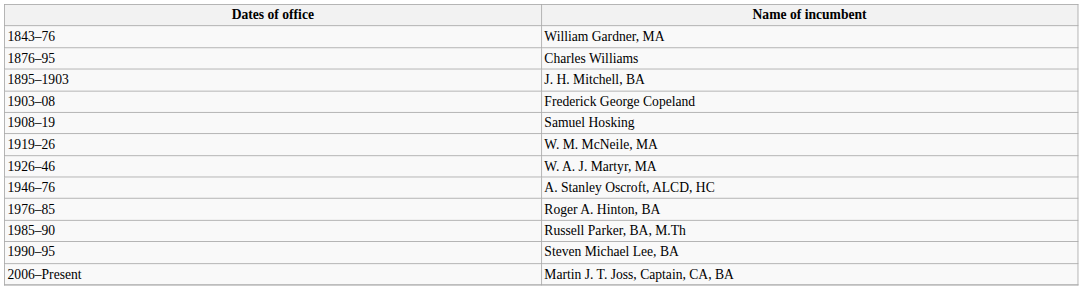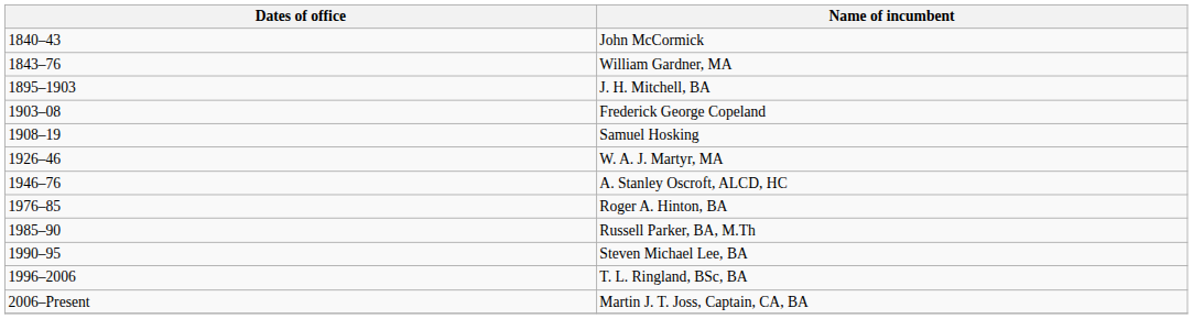+ row: 1840–43 | John McCormick
- row: 1876–95 | Charles Williams
- row: 1919–26 | W. M. McNeile, MA
+ row: 1996–2006 | T. L. Ringland, BSc, BA
